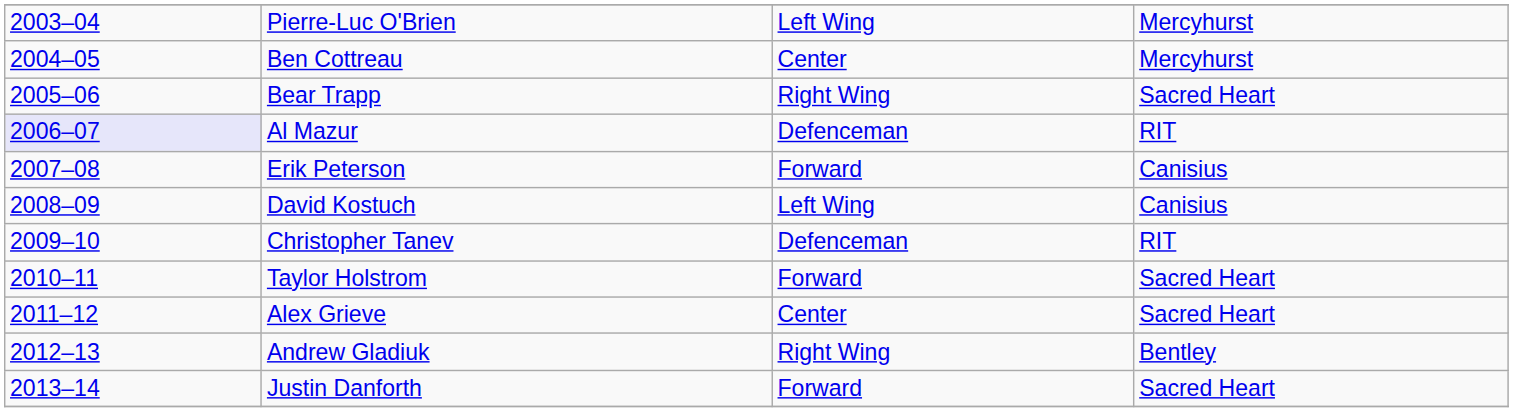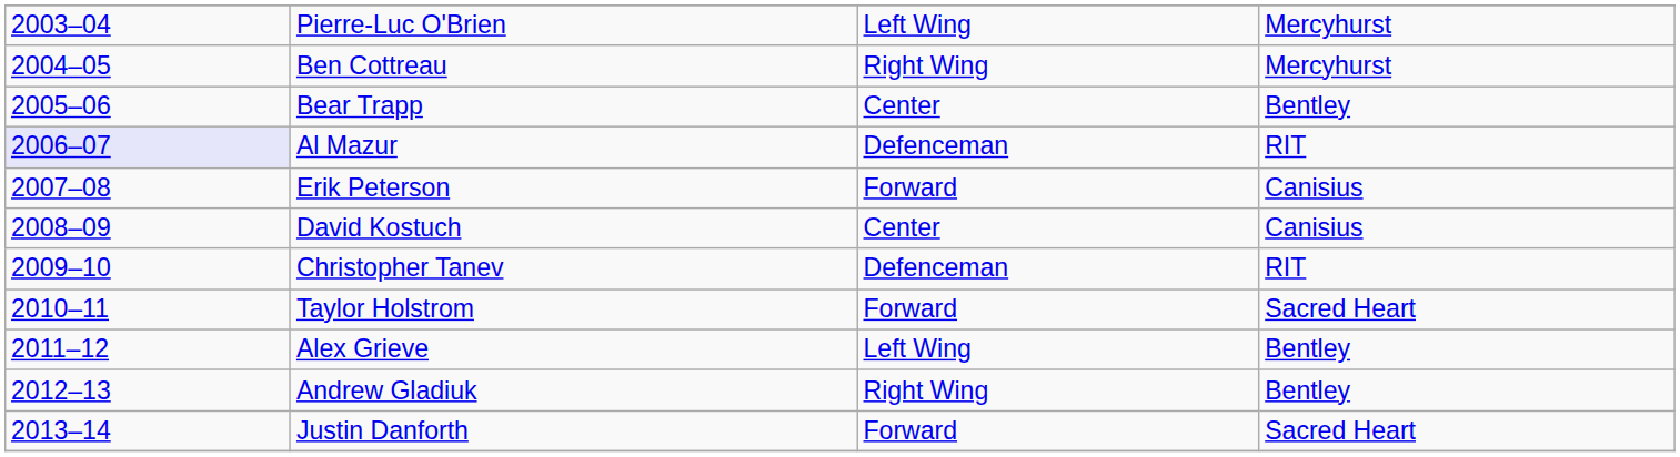Ben Cottreau | column 3: Center -> Right Wing
Bear Trapp | column 3: Right Wing -> Center
Bear Trapp | column 4: Sacred Heart -> Bentley
David Kostuch | column 3: Left Wing -> Center
Alex Grieve | column 3: Center -> Left Wing
Alex Grieve | column 4: Sacred Heart -> Bentley
